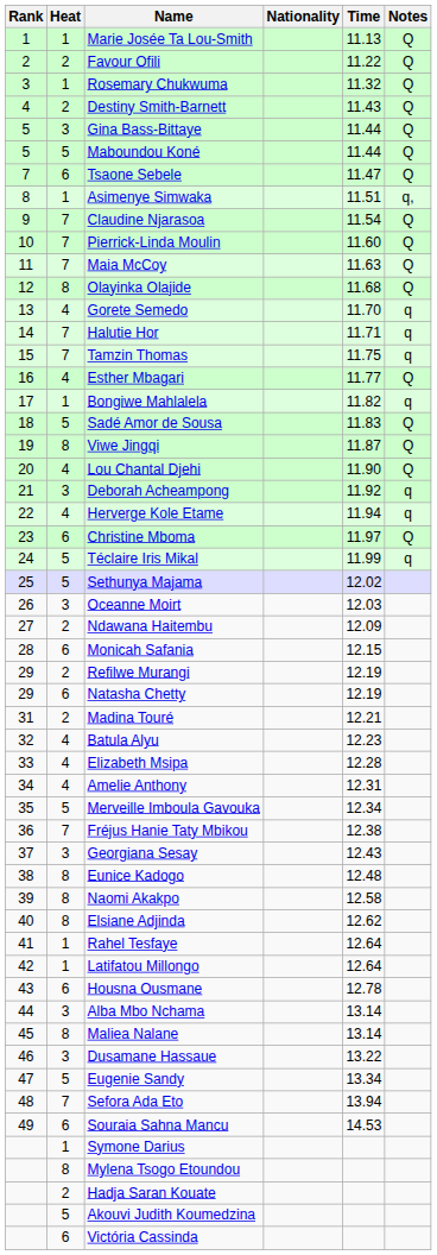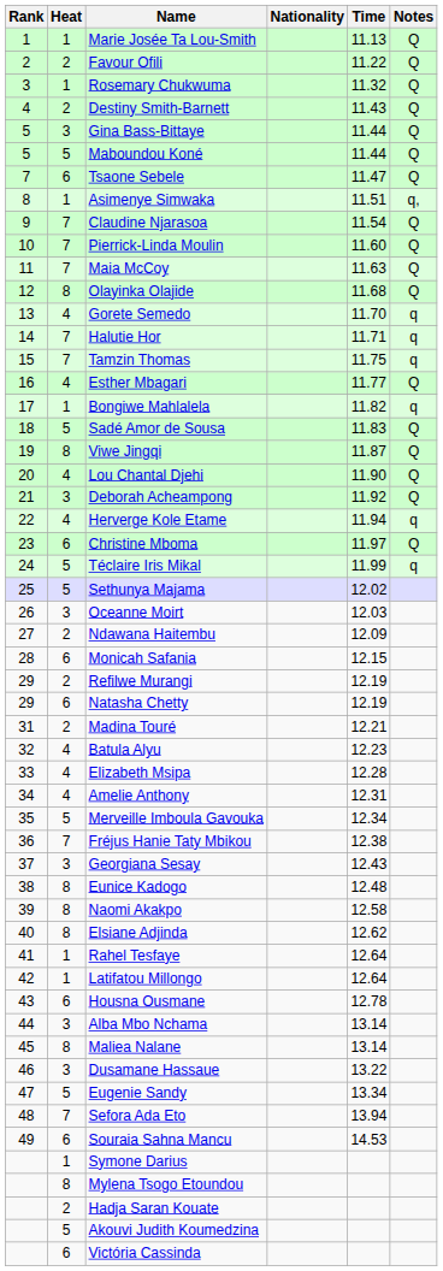Deborah Acheampong | Notes: q -> Q
